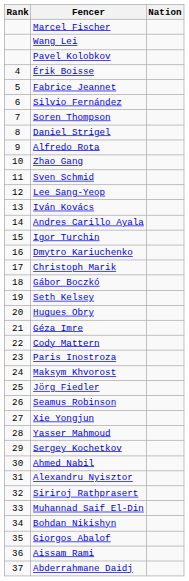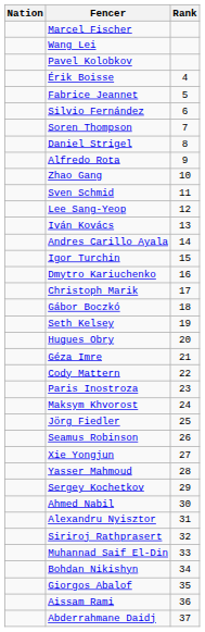columns swapped: Rank <-> Nation
